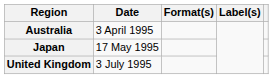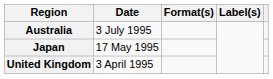Australia | Date: 3 April 1995 -> 3 July 1995
United Kingdom | Date: 3 July 1995 -> 3 April 1995
